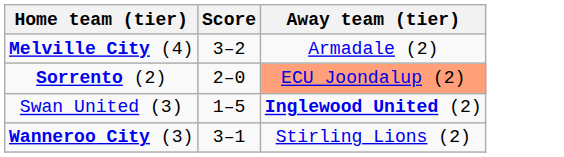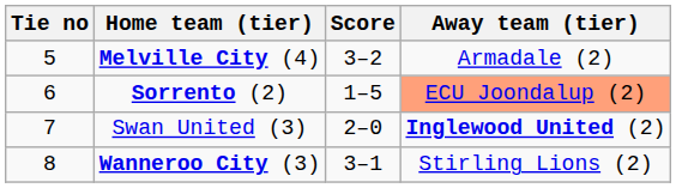+ column: Tie no | 5 | 6 | 7 | 8
Sorrento (2) | Score: 2–0 -> 1–5
Swan United (3) | Score: 1–5 -> 2–0
